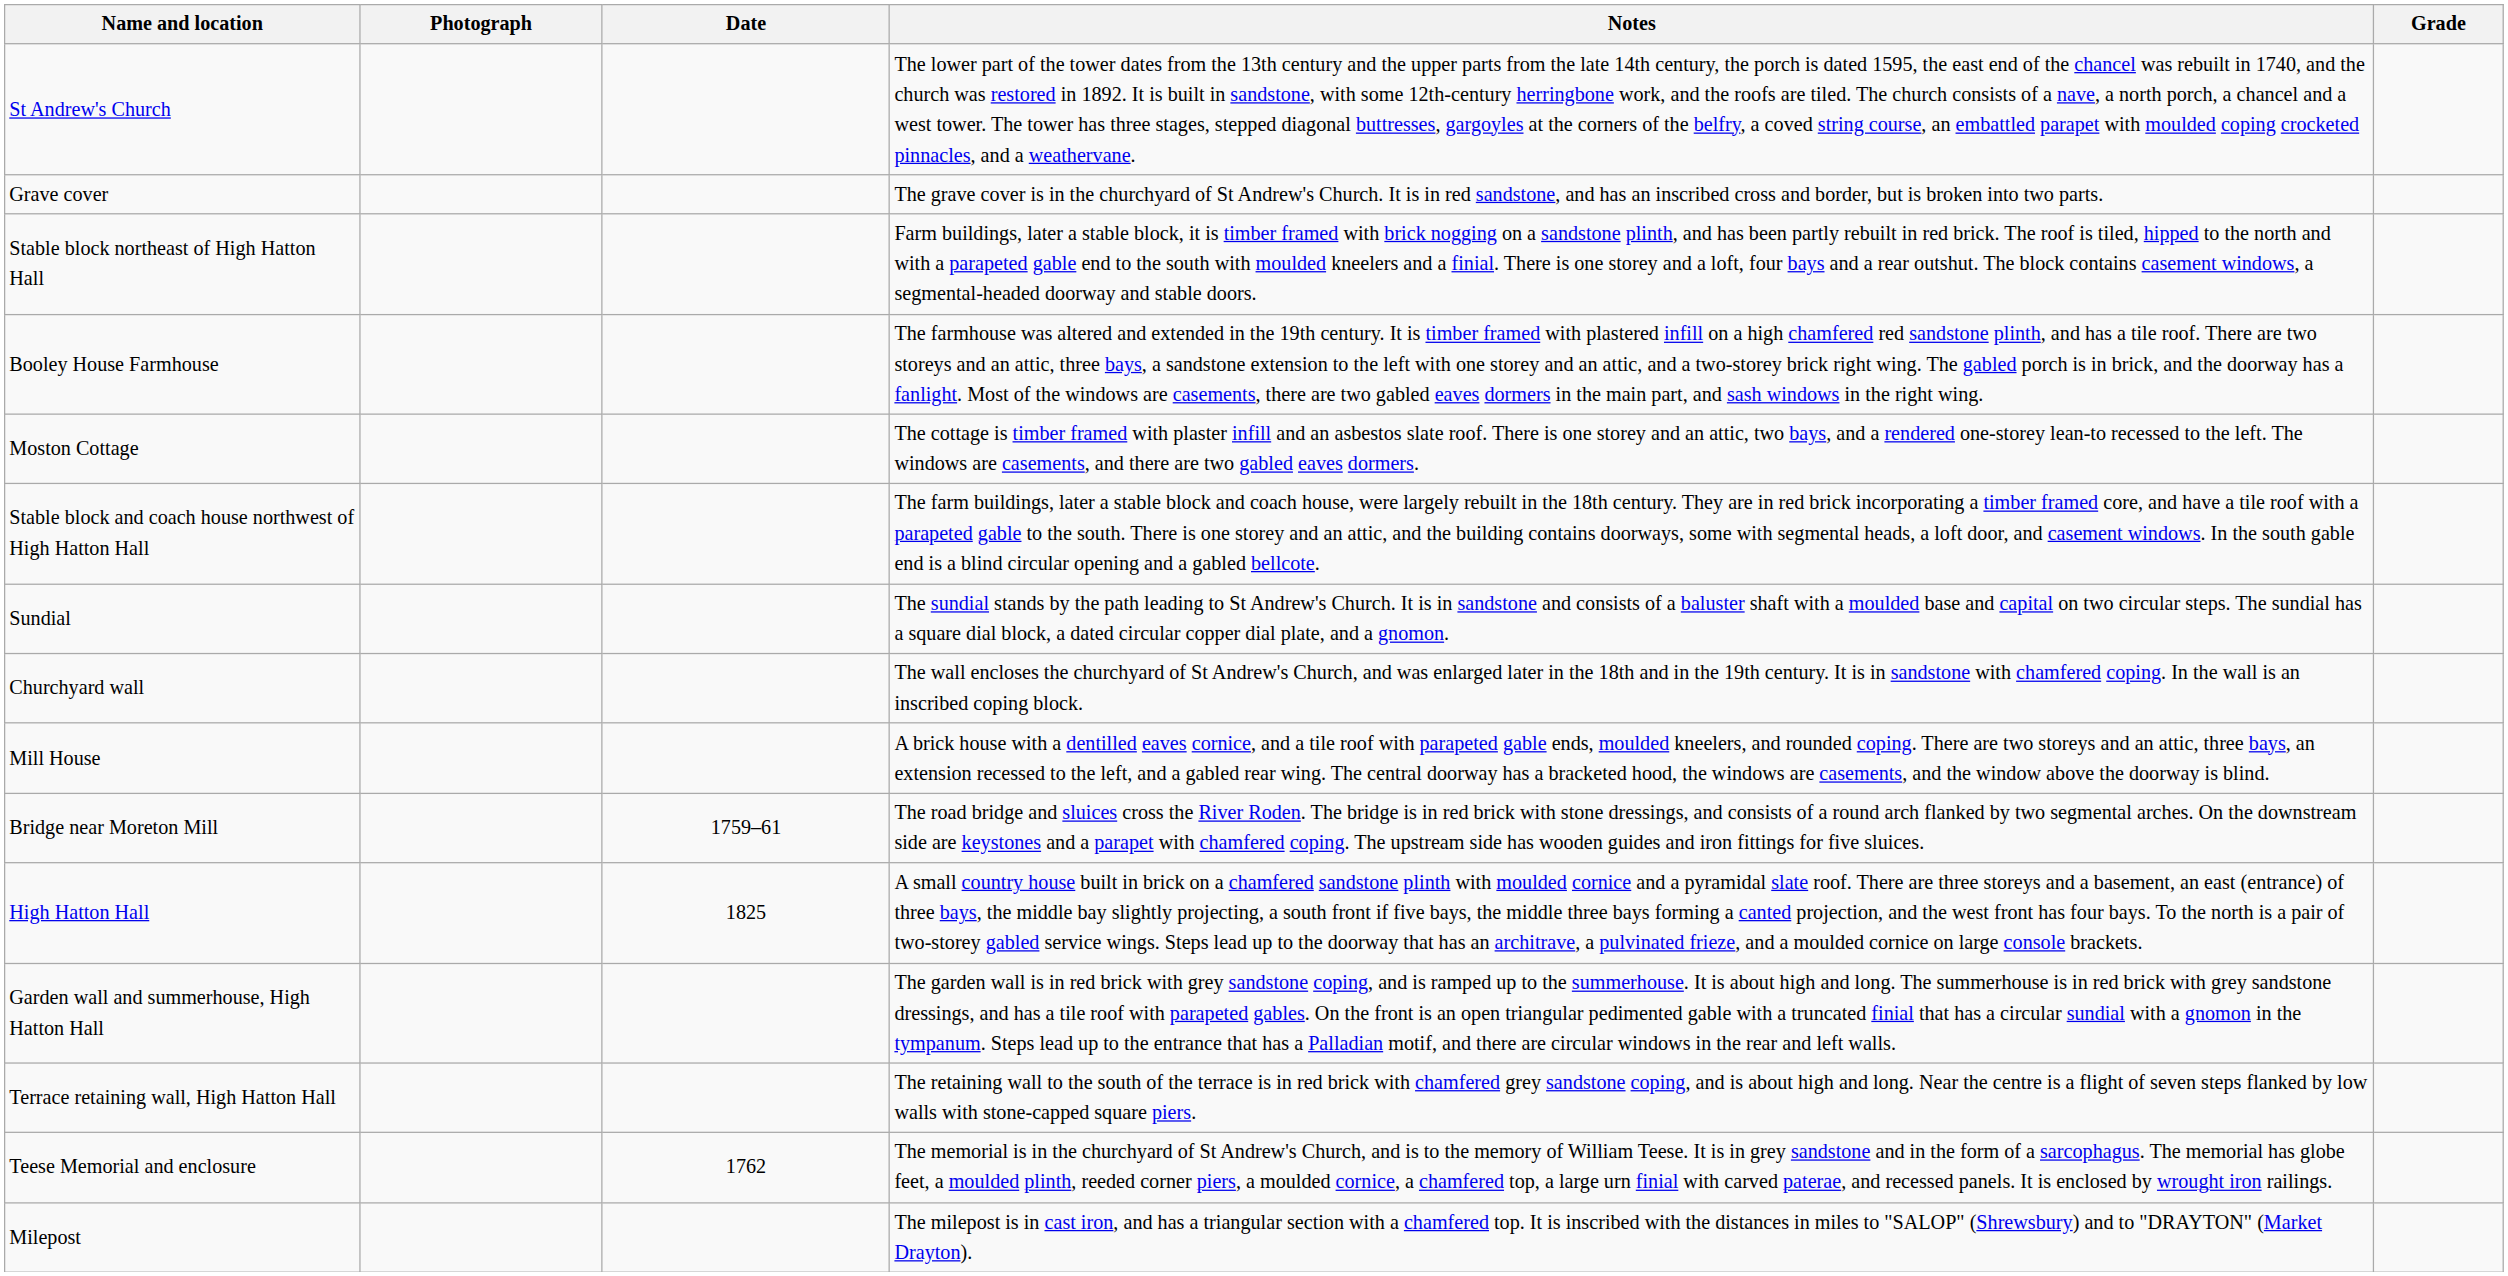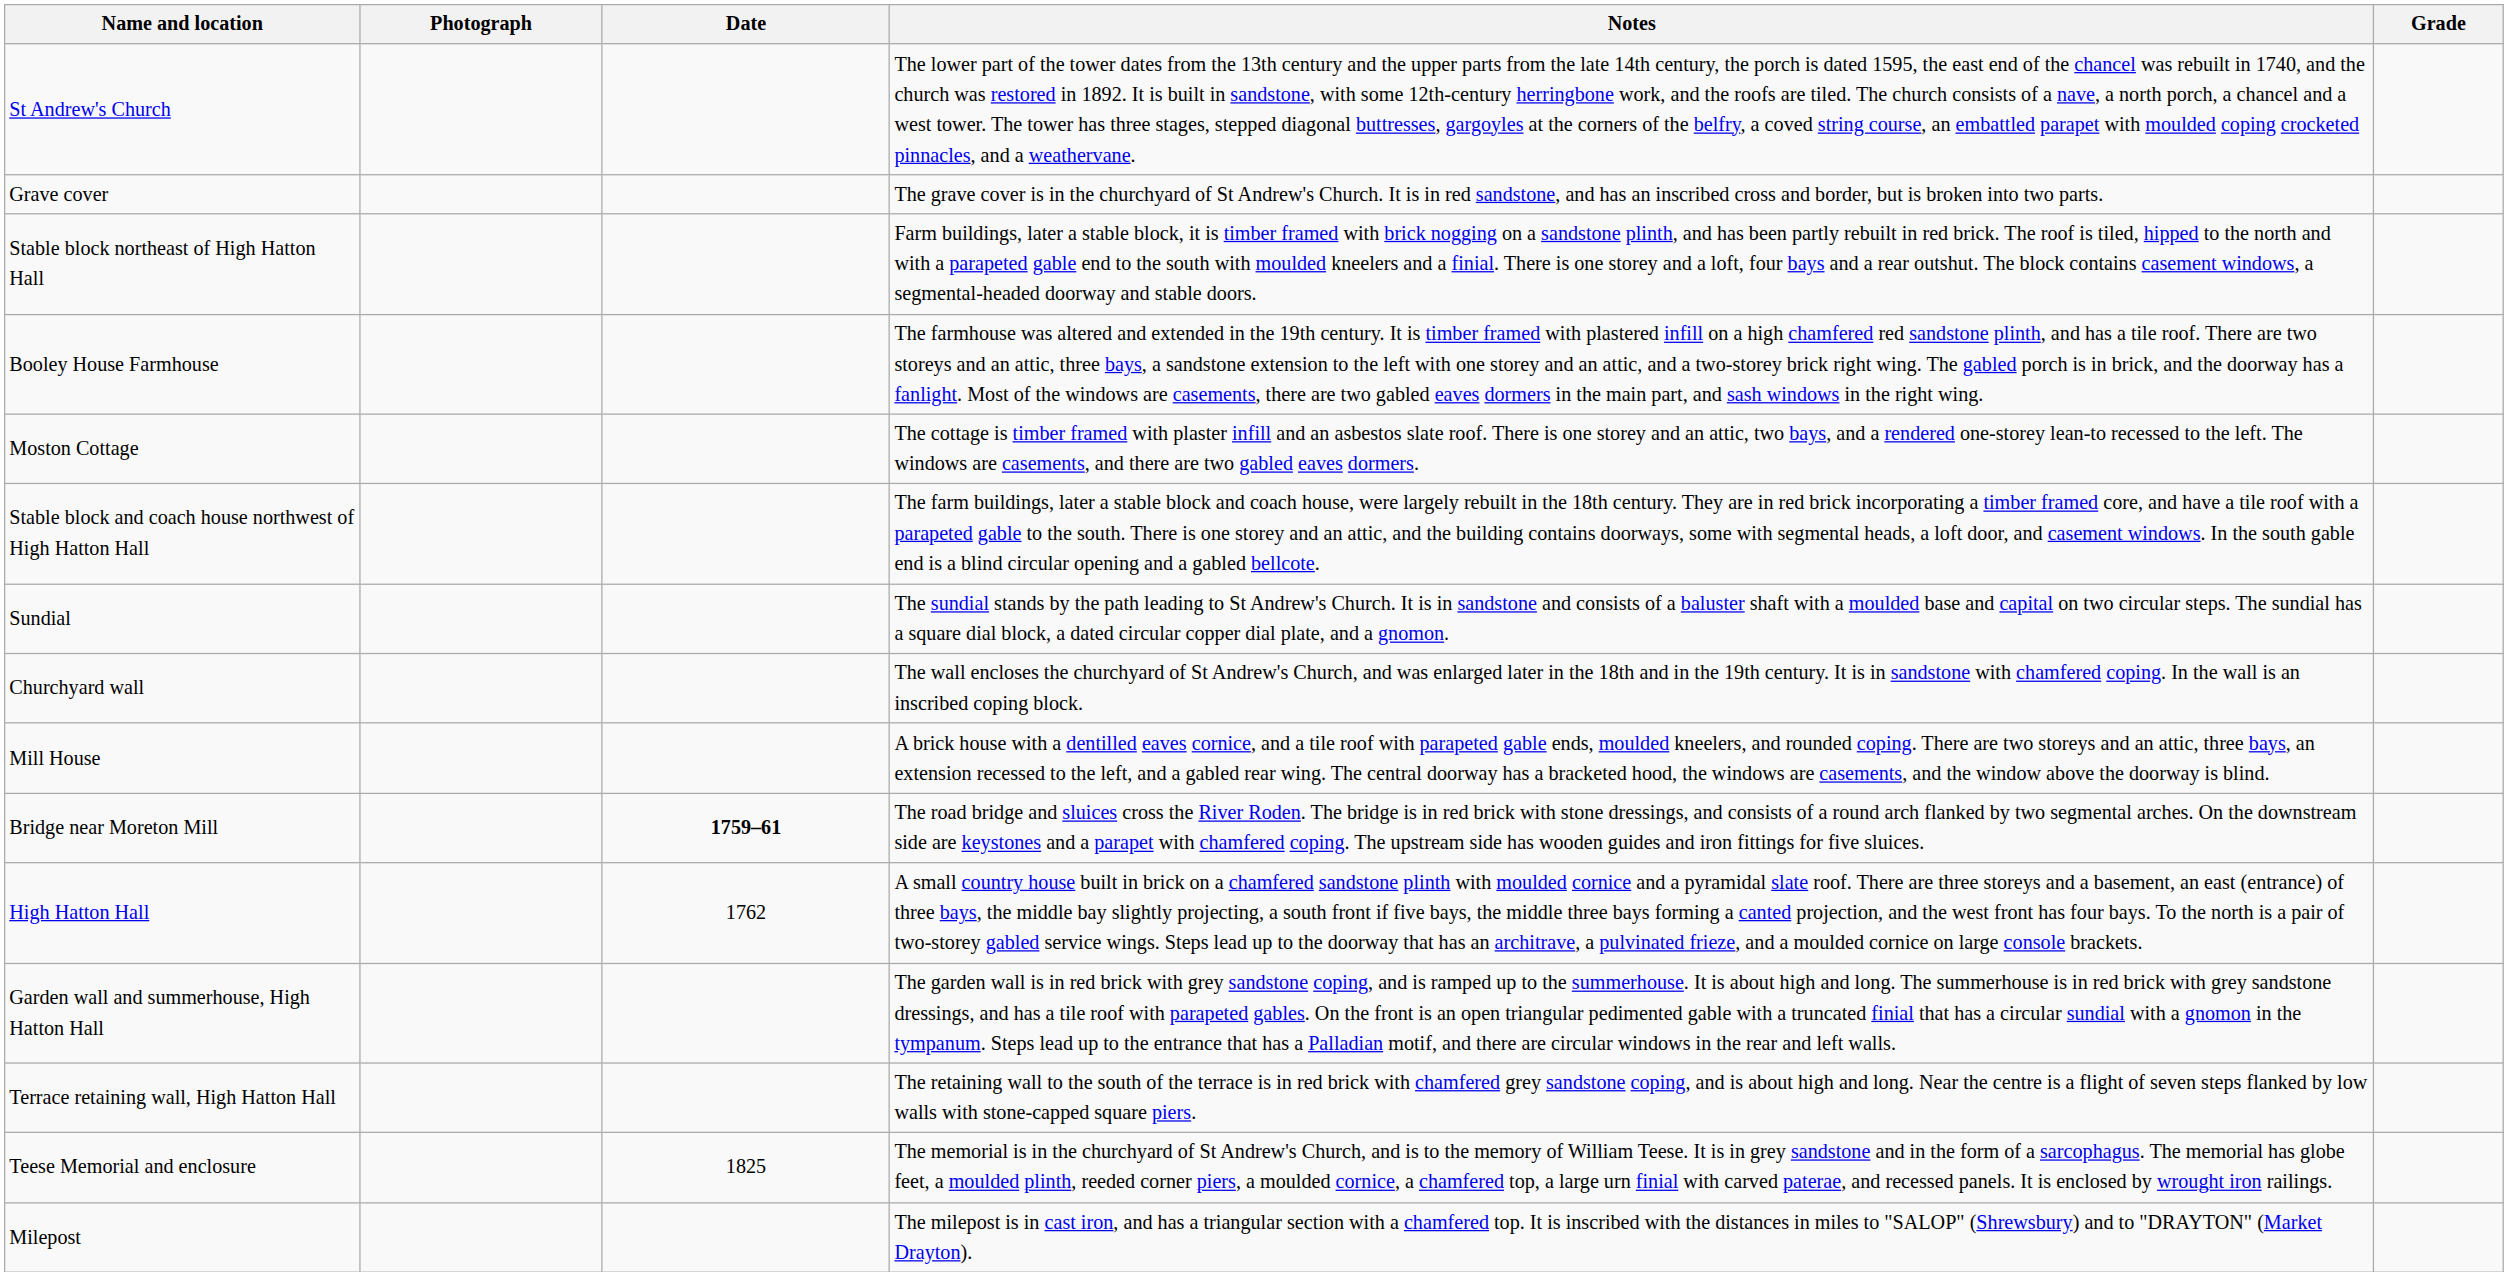Bridge near Moreton Mill | Date: normal -> bold
High Hatton Hall | Date: 1825 -> 1762
Teese Memorial and enclosure | Date: 1762 -> 1825
